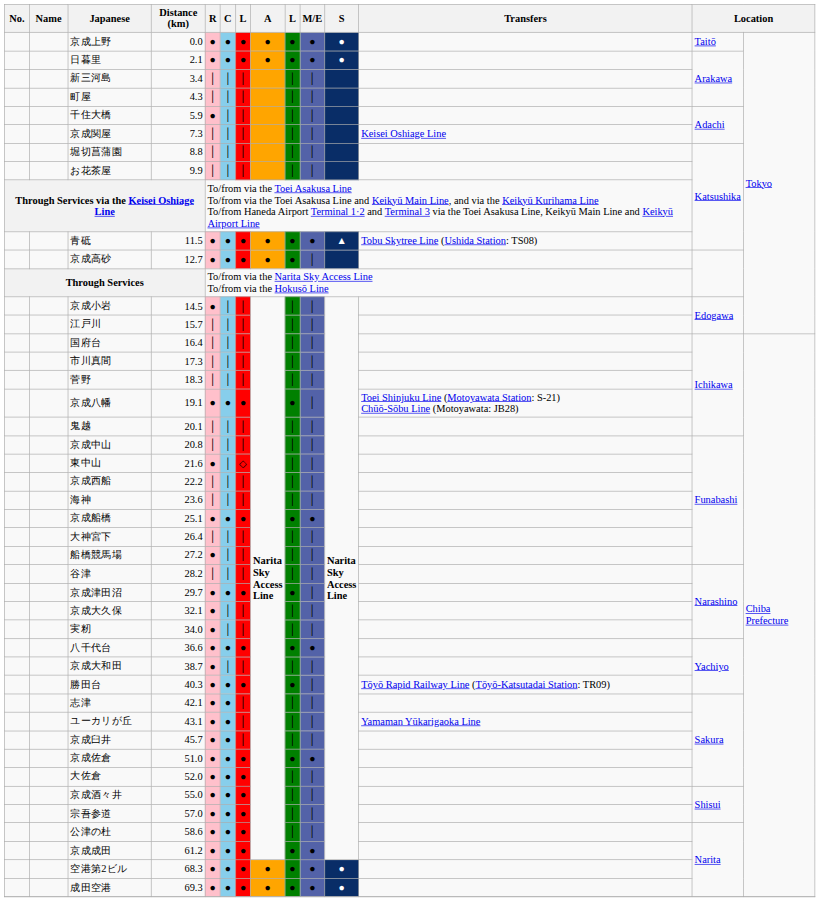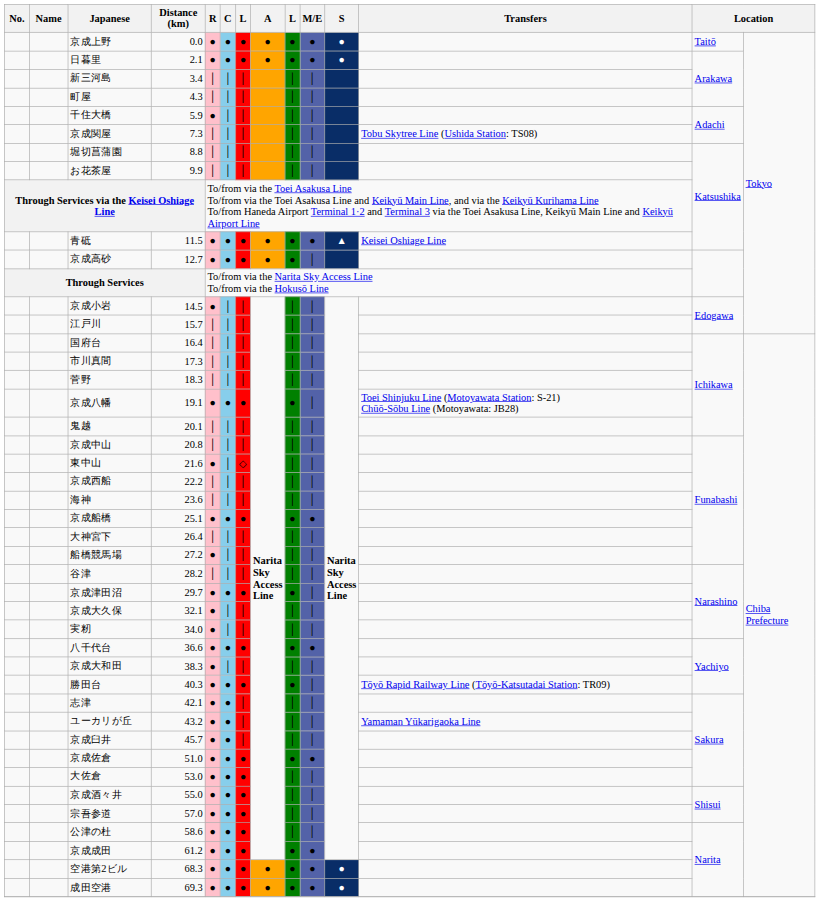京成関屋 | Transfers: Keisei Oshiage Line -> Tobu Skytree Line (Ushida Station: TS08)
青砥 | Transfers: Tobu Skytree Line (Ushida Station: TS08) -> Keisei Oshiage Line
京成大和田 | Distance (km): 38.7 -> 38.3
ユーカリが丘 | Distance (km): 43.1 -> 43.2
大佐倉 | Distance (km): 52.0 -> 53.0
